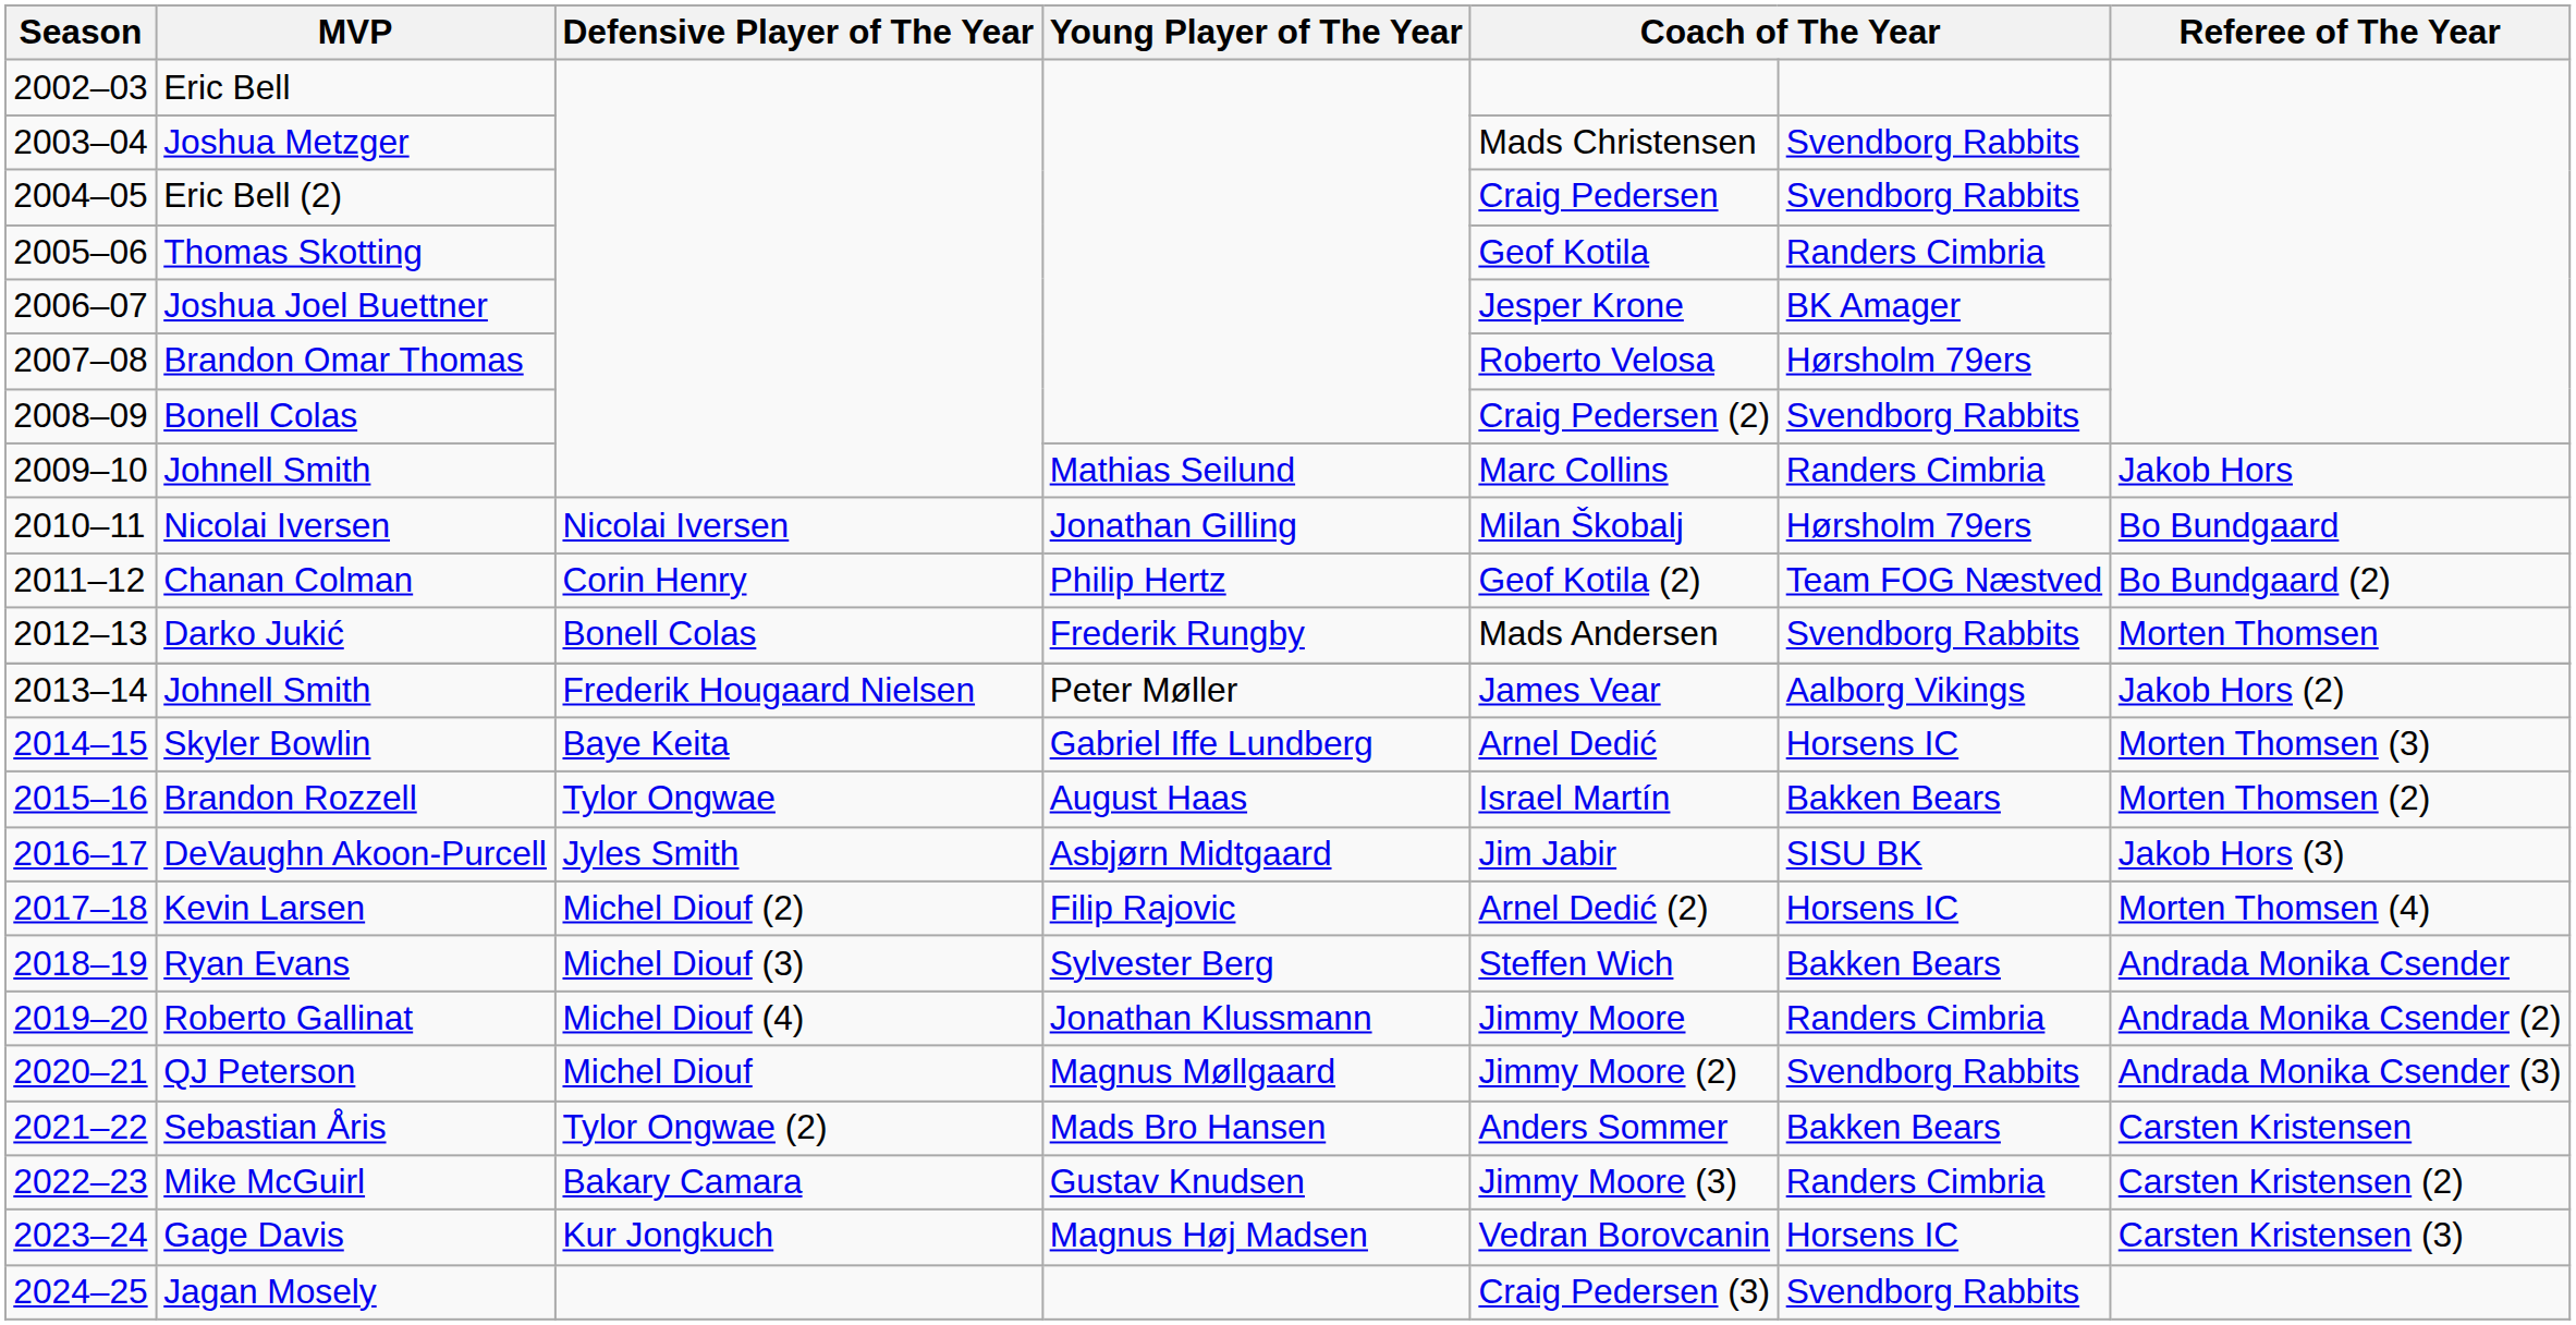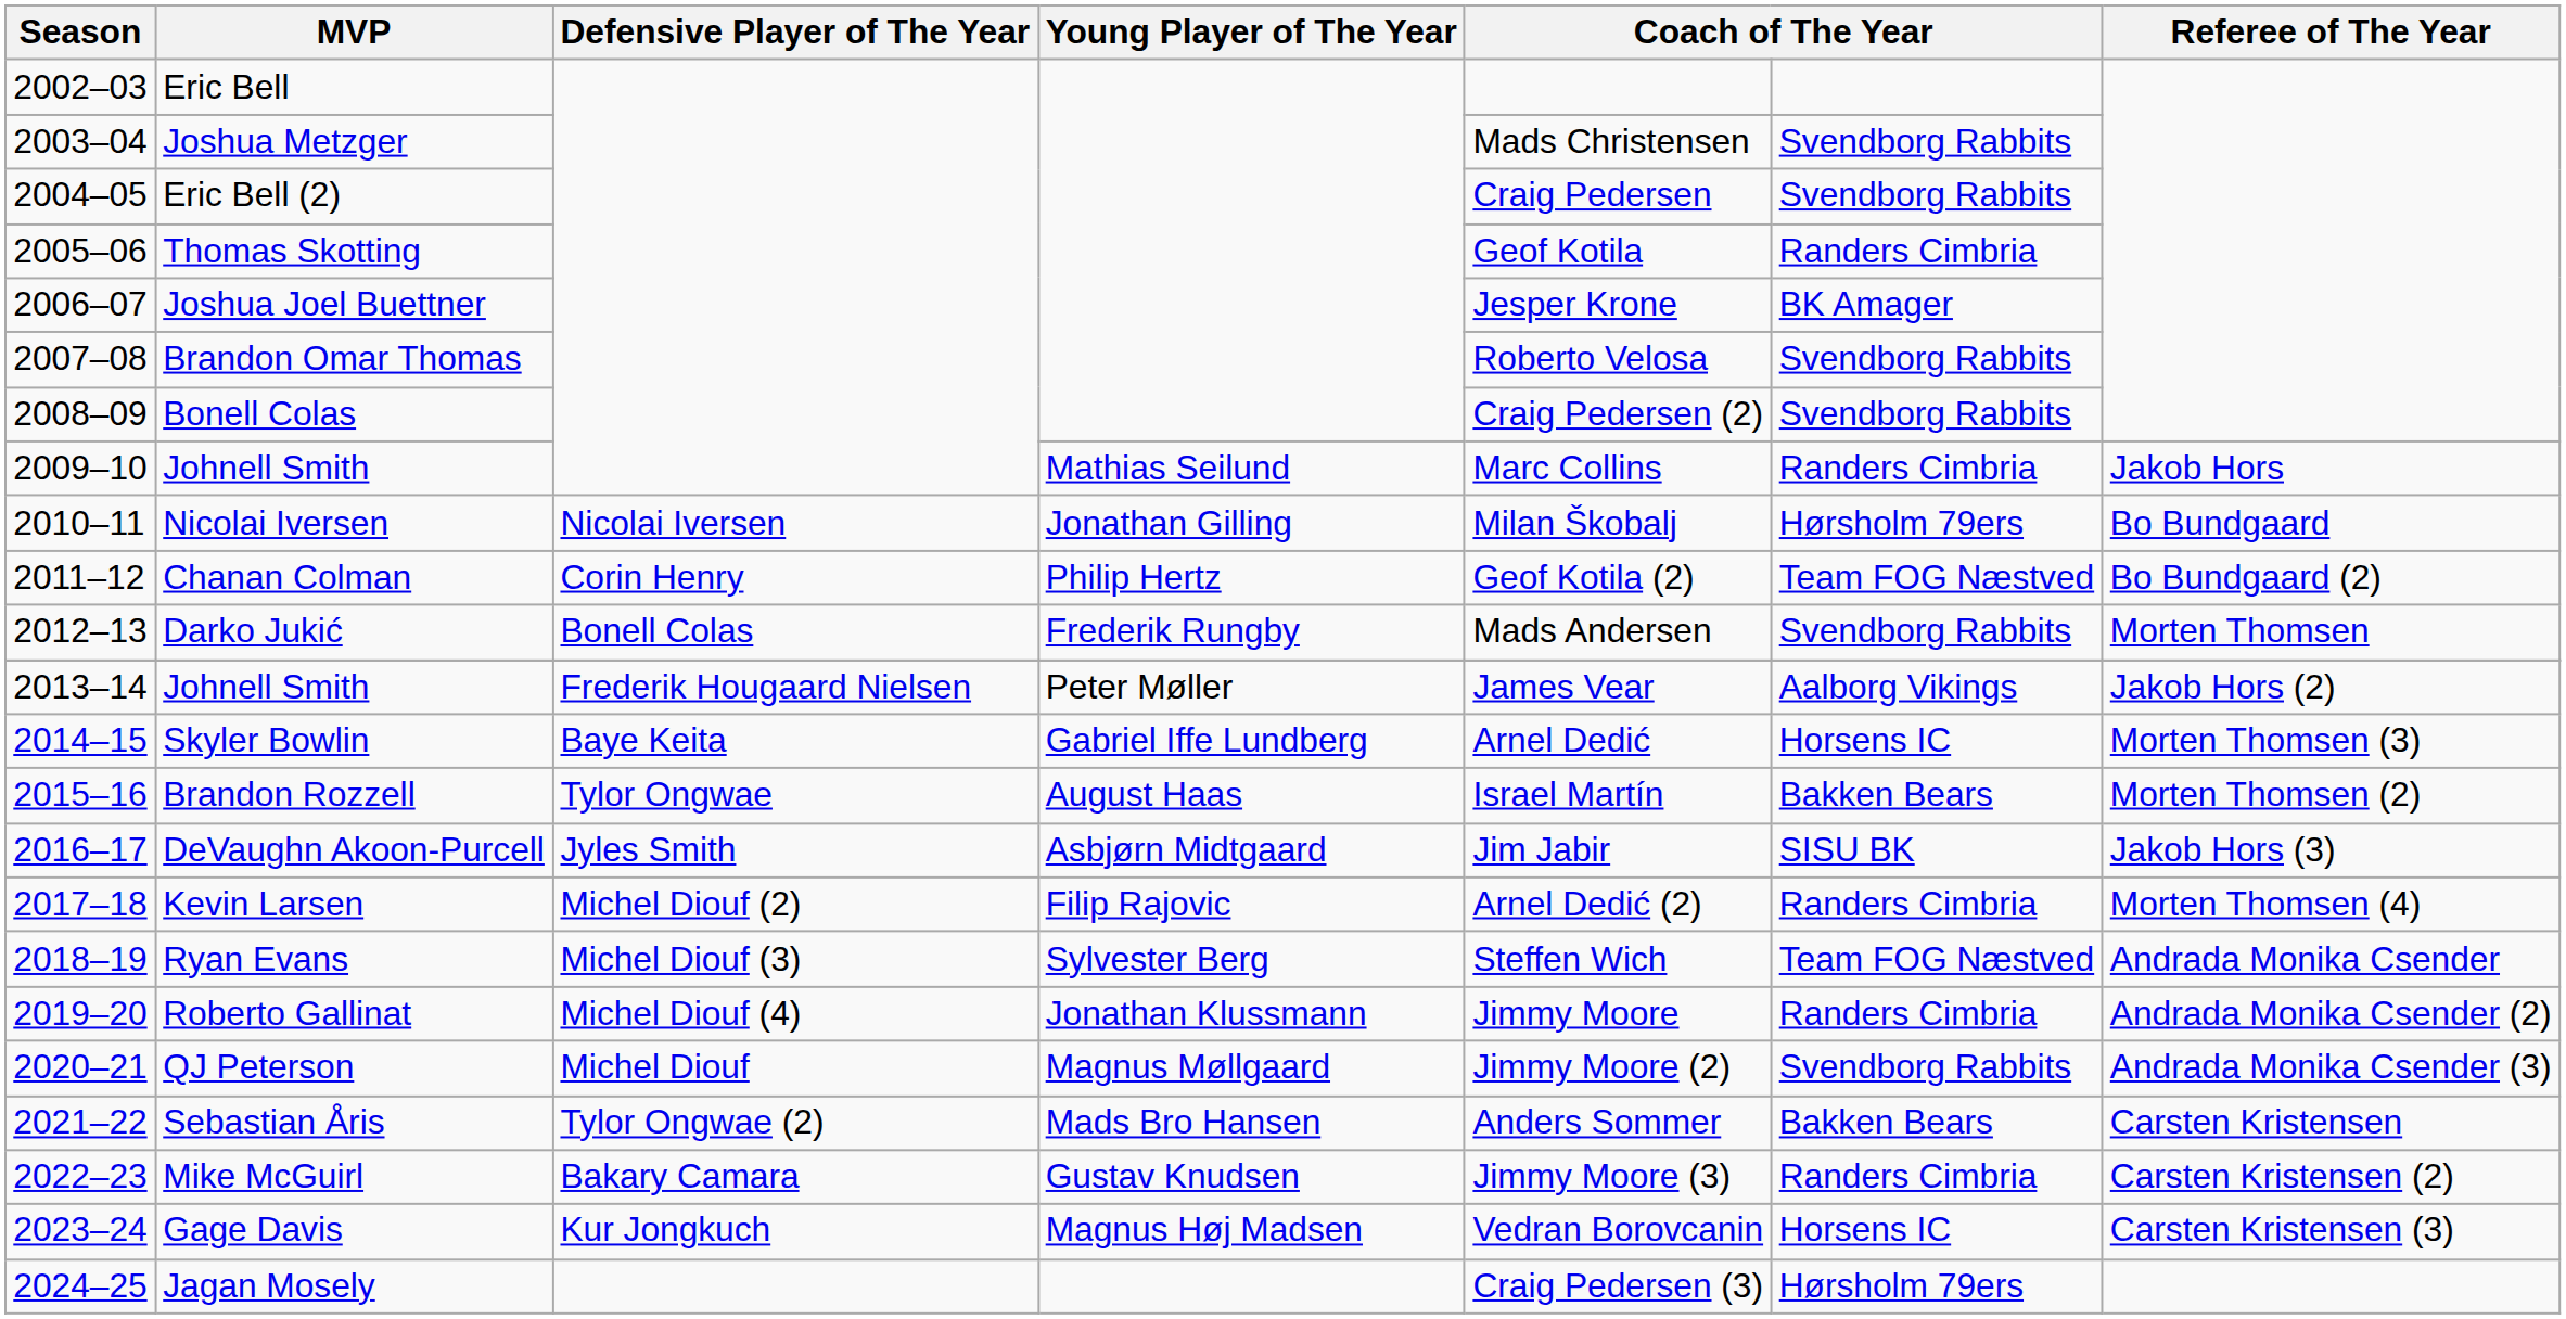Brandon Omar Thomas | column 6: Hørsholm 79ers -> Svendborg Rabbits
Kevin Larsen | column 6: Horsens IC -> Randers Cimbria
Ryan Evans | column 6: Bakken Bears -> Team FOG Næstved
Jagan Mosely | column 6: Svendborg Rabbits -> Hørsholm 79ers
